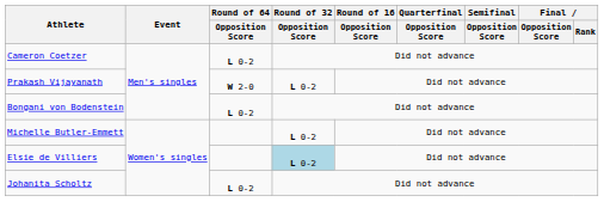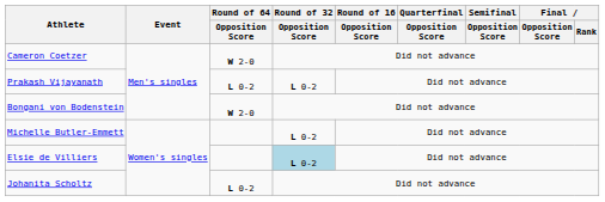Cameron Coetzer | Round of 64 / Opposition Score: L 0-2 -> W 2-0
Prakash Vijayanath | Round of 64 / Opposition Score: W 2-0 -> L 0-2
Bongani von Bodenstein | Round of 64 / Opposition Score: L 0-2 -> W 2-0
